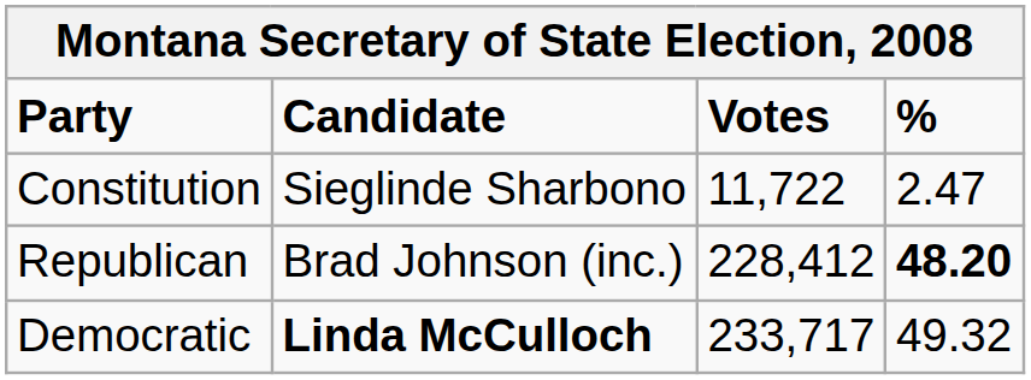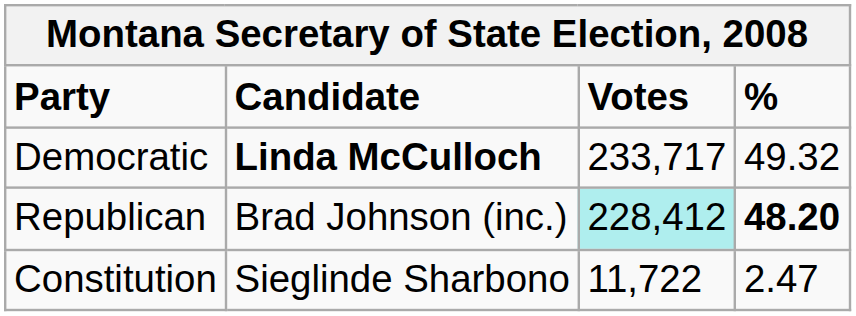rows swapped: Democratic <-> Constitution
Republican | Votes: no background -> paleturquoise background
